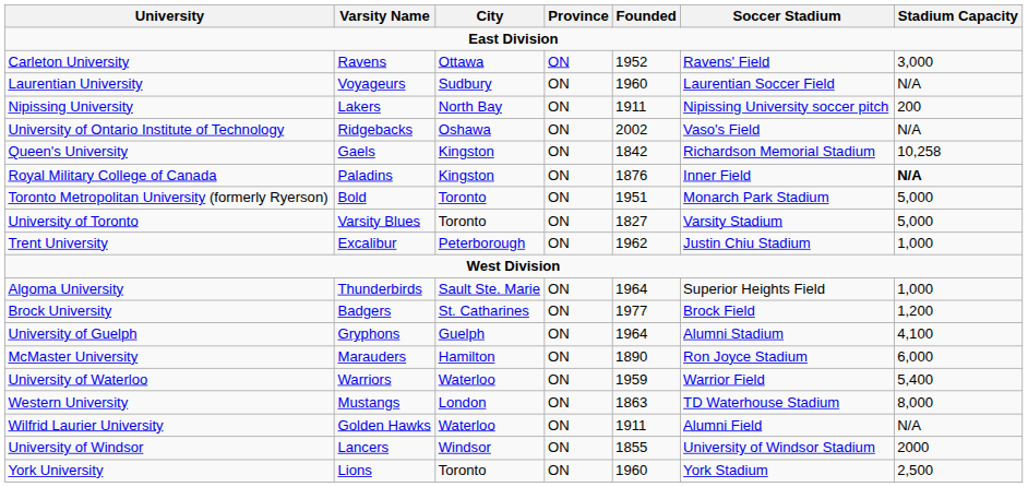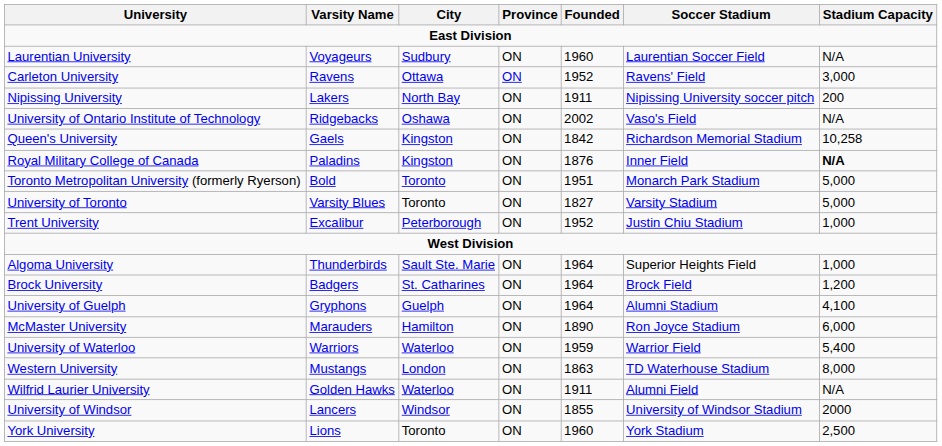rows swapped: Carleton University <-> Laurentian University
Trent University | Founded: 1962 -> 1952
Brock University | Founded: 1977 -> 1964
